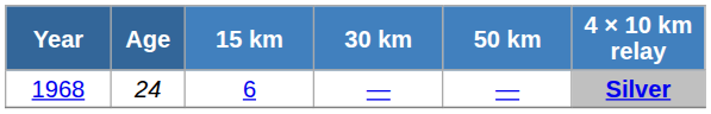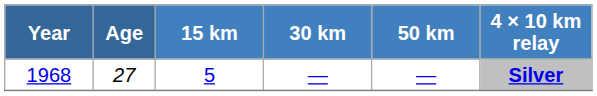1968 | Age: 24 -> 27
1968 | 15 km: 6 -> 5
